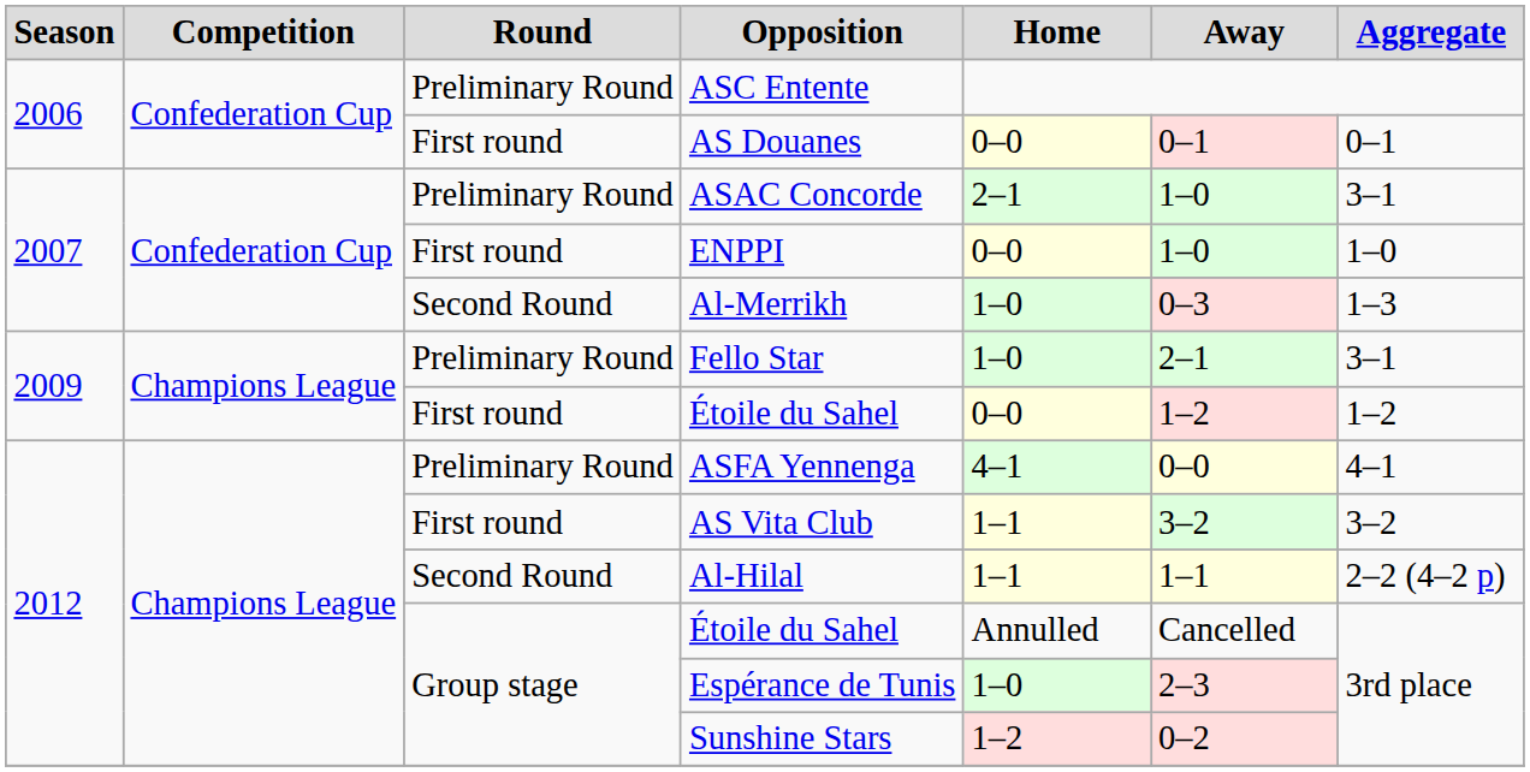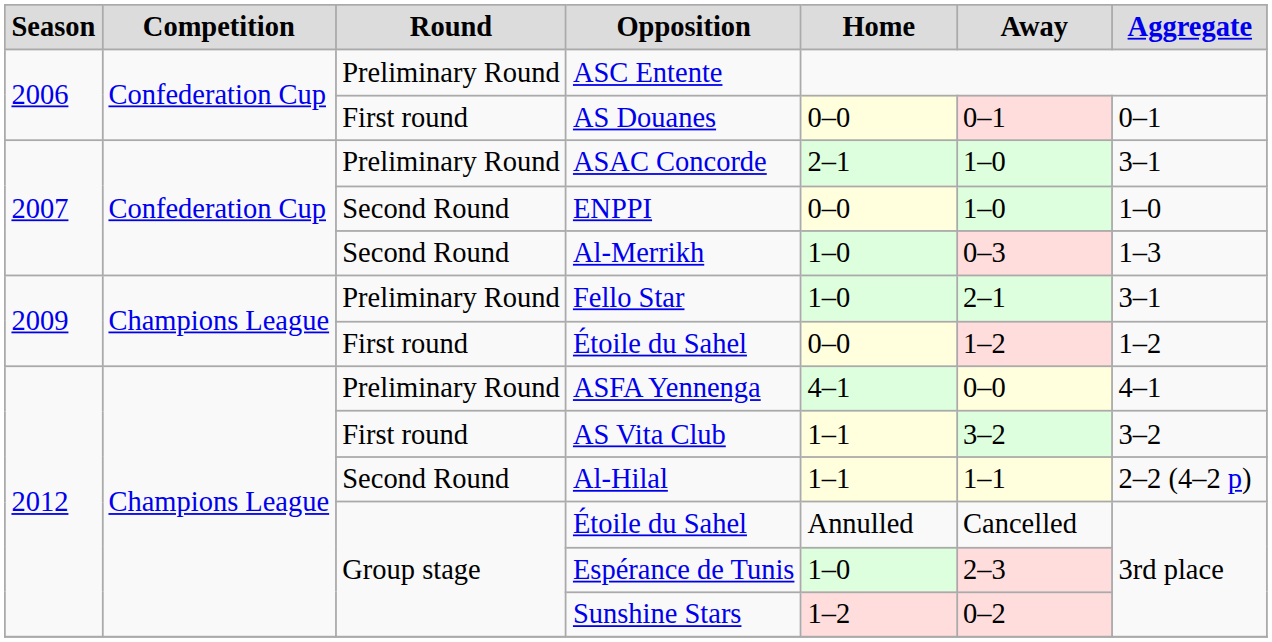ENPPI | Round: First round -> Second Round
